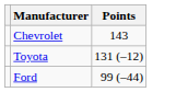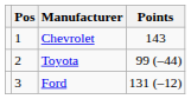+ column: Pos | 1 | 2 | 3
Toyota | Points: 131 (–12) -> 99 (–44)
Ford | Points: 99 (–44) -> 131 (–12)
